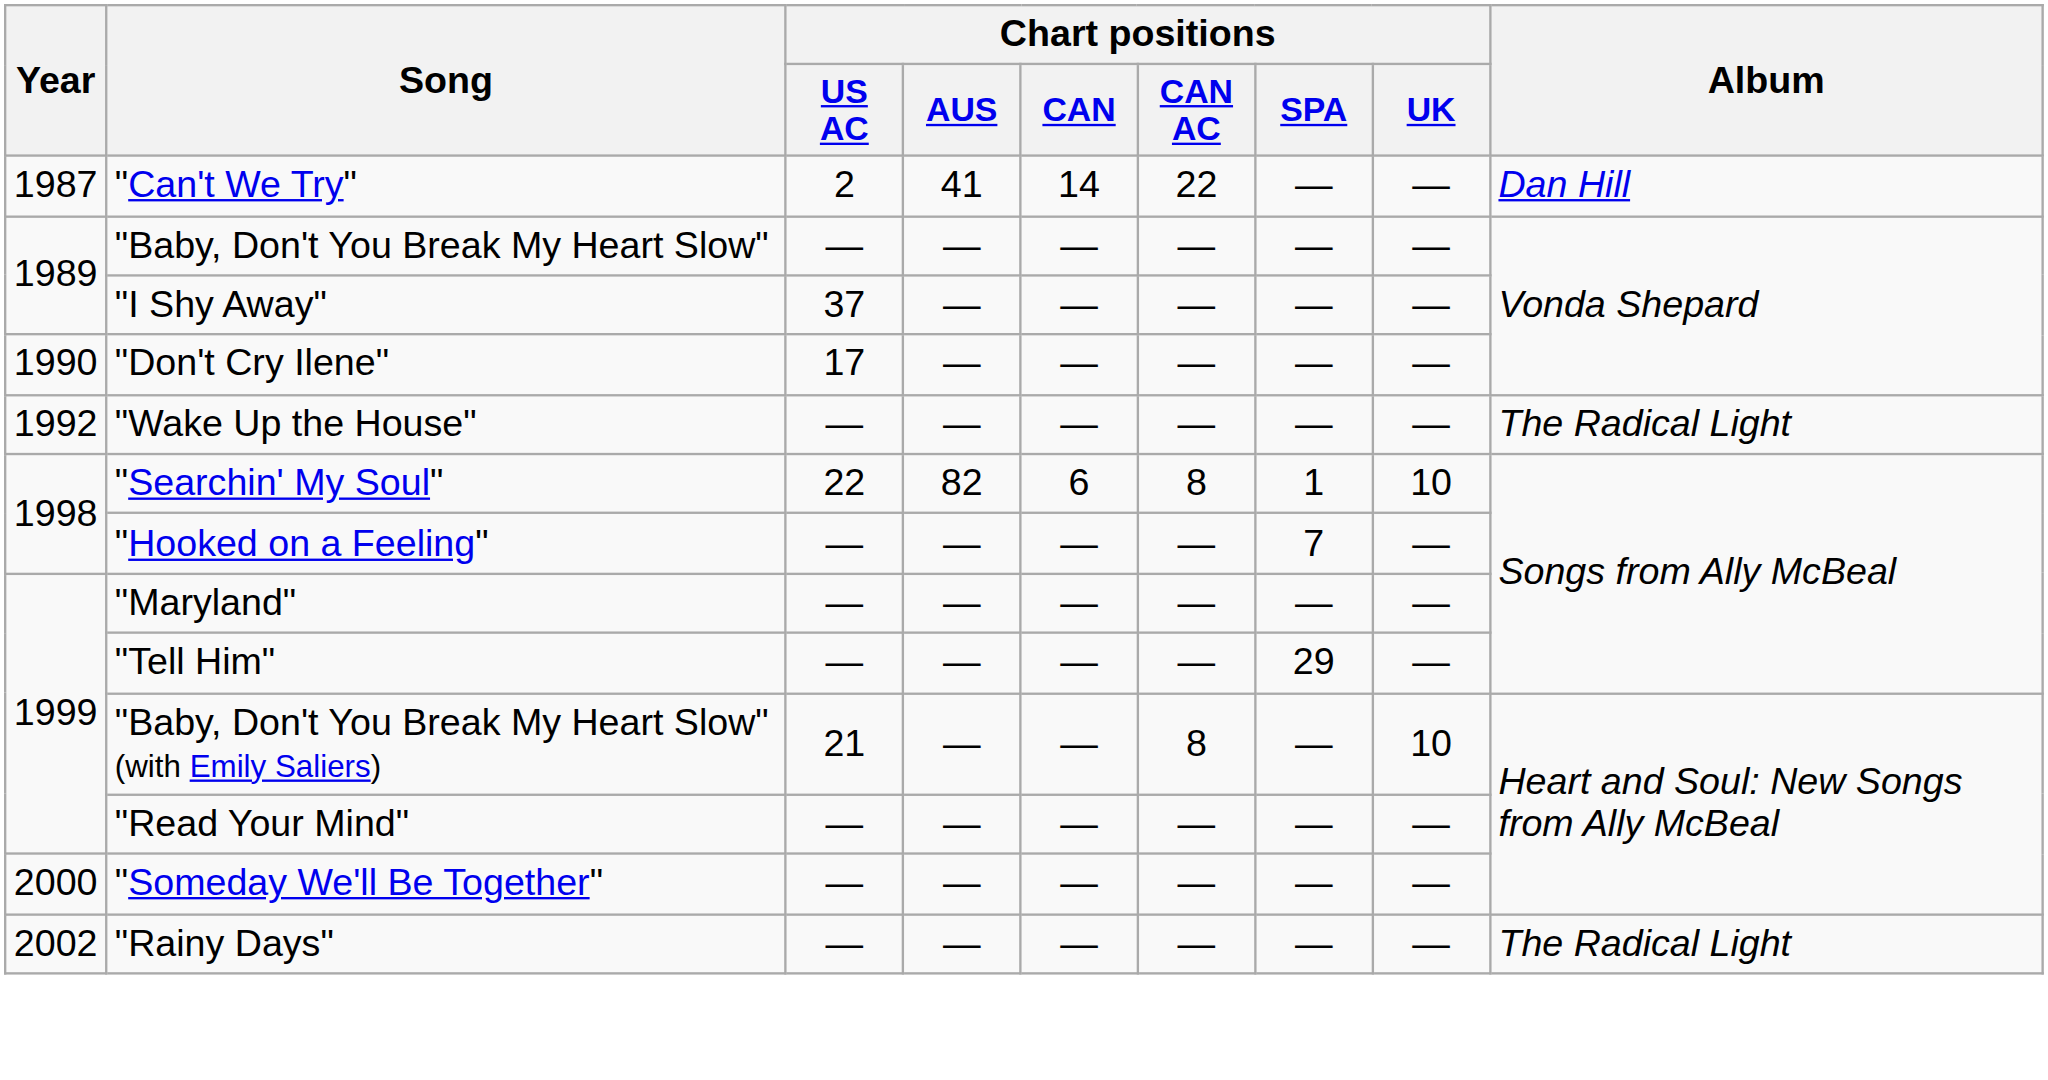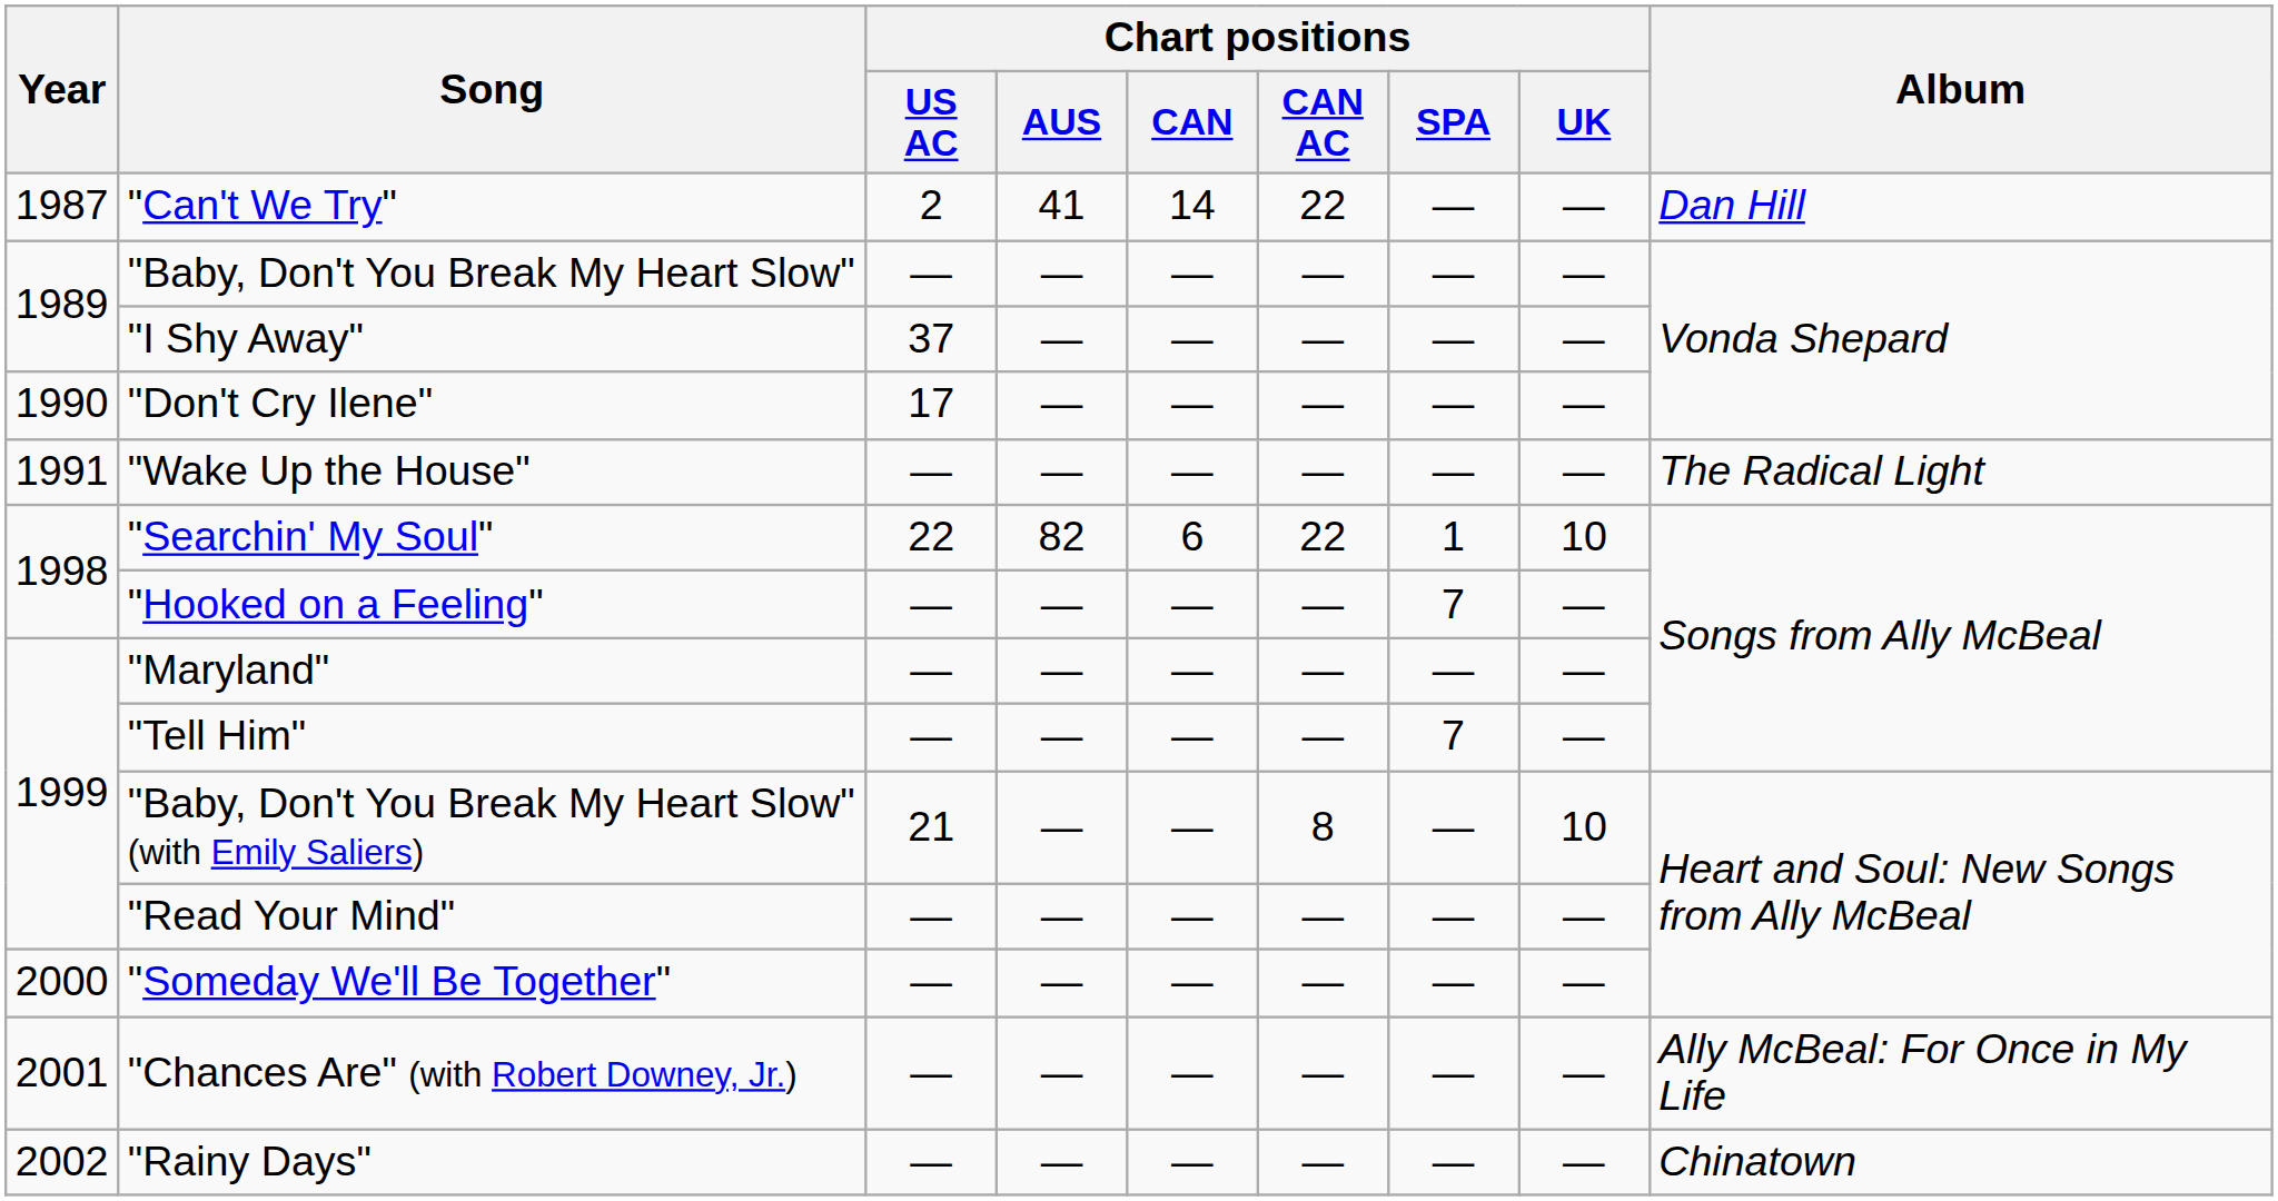"Wake Up the House" | Year: 1992 -> 1991
"Searchin' My Soul" | Chart positions / CAN AC: 8 -> 22
"Tell Him" | Chart positions / SPA: 29 -> 7
+ row: 2001 | "Chances Are" (with Robert Downey, Jr.) | — | — | — | — | — | — | Ally McBeal: For Once in My Life
"Rainy Days" | Album: The Radical Light -> Chinatown
